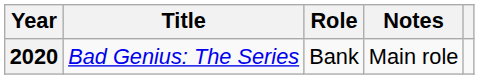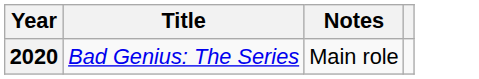- column: Role | Bank
